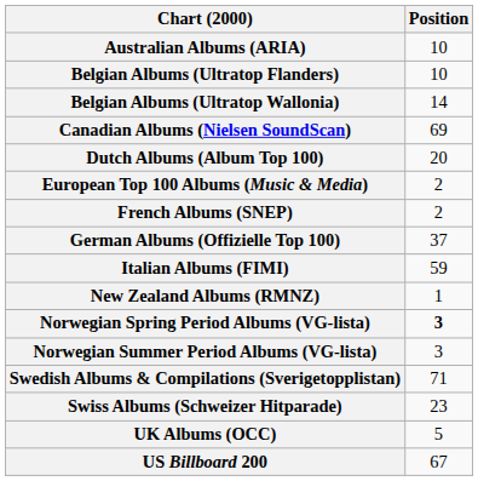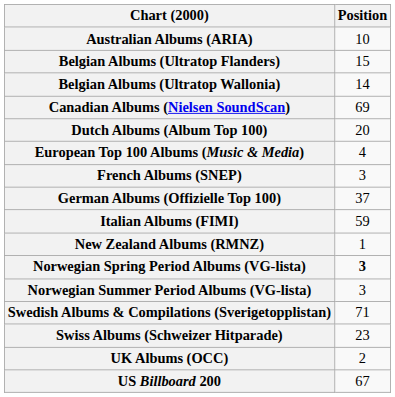Belgian Albums (Ultratop Flanders) | Position: 10 -> 15
European Top 100 Albums (Music & Media) | Position: 2 -> 4
French Albums (SNEP) | Position: 2 -> 3
UK Albums (OCC) | Position: 5 -> 2
